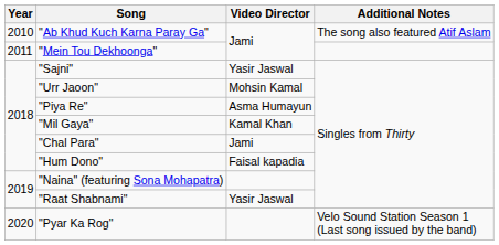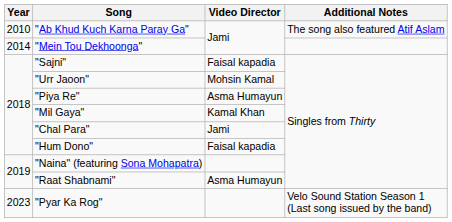"Mein Tou Dekhoonga" | Year: 2011 -> 2014
"Sajni" | Video Director: Yasir Jaswal -> Faisal kapadia
"Raat Shabnami" | Video Director: Yasir Jaswal -> Asma Humayun
"Pyar Ka Rog" | Year: 2020 -> 2023
